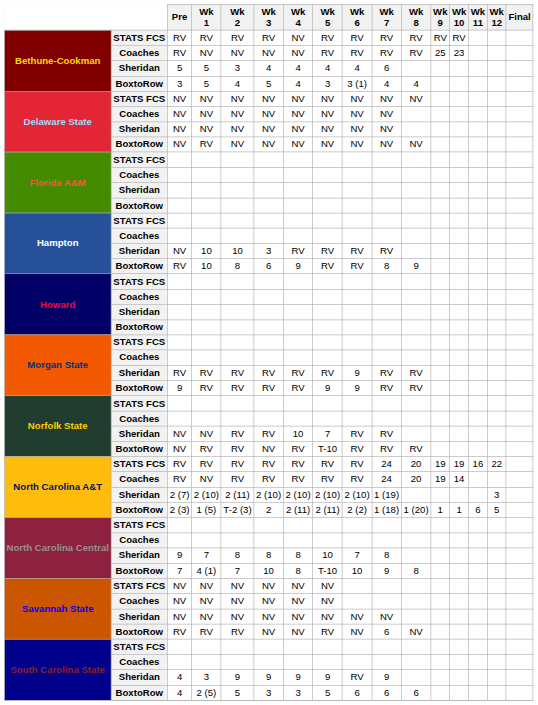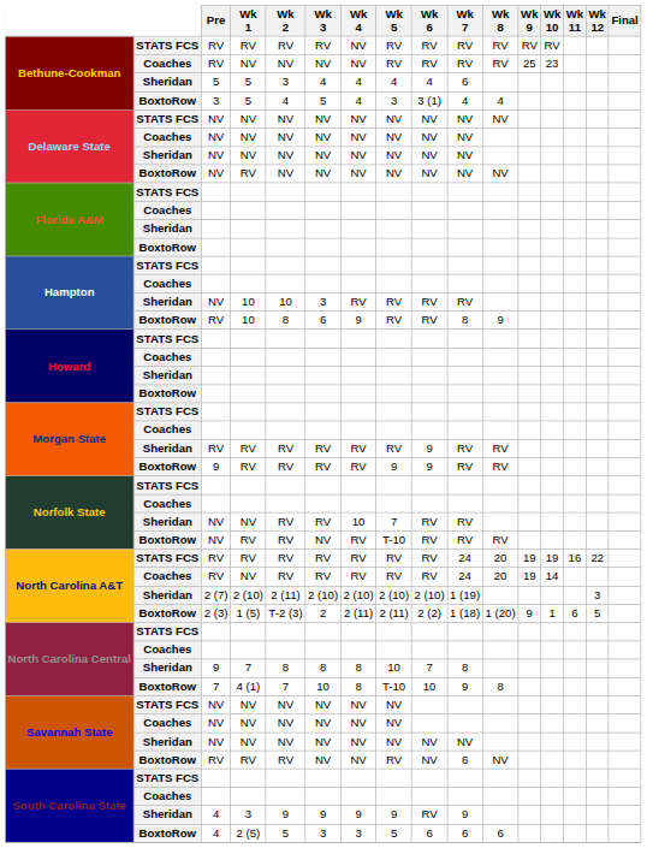North Carolina A&T / BoxtoRow | Wk 9: 1 -> 9
